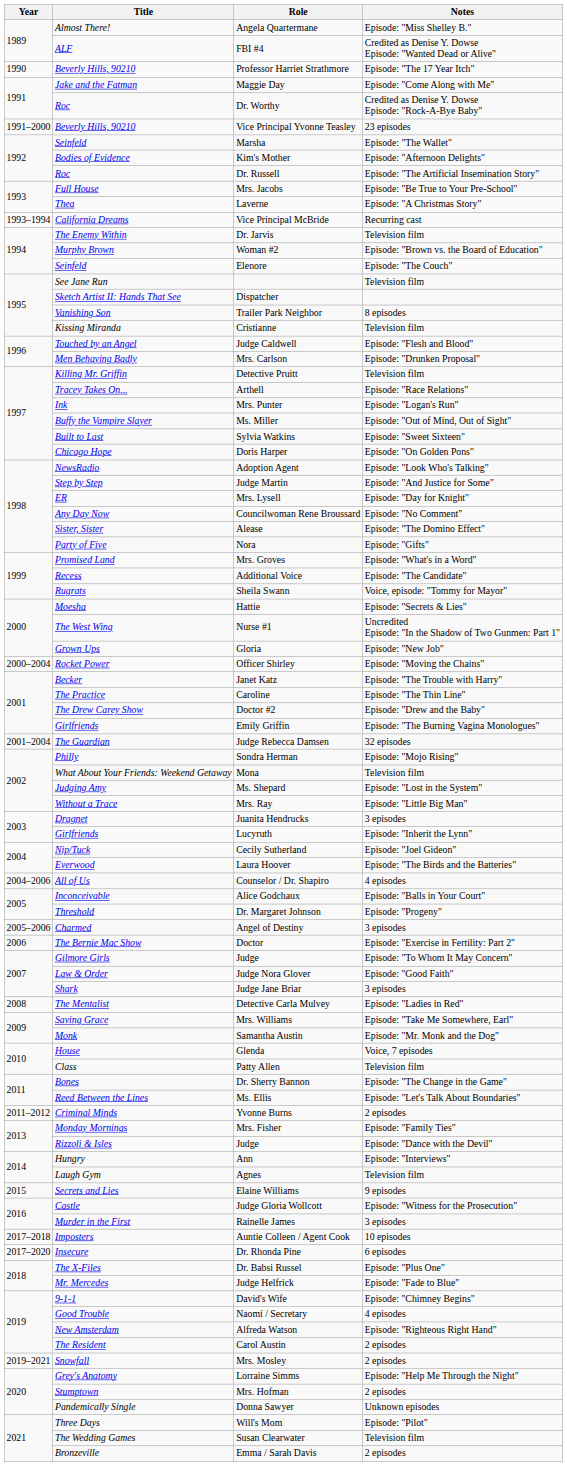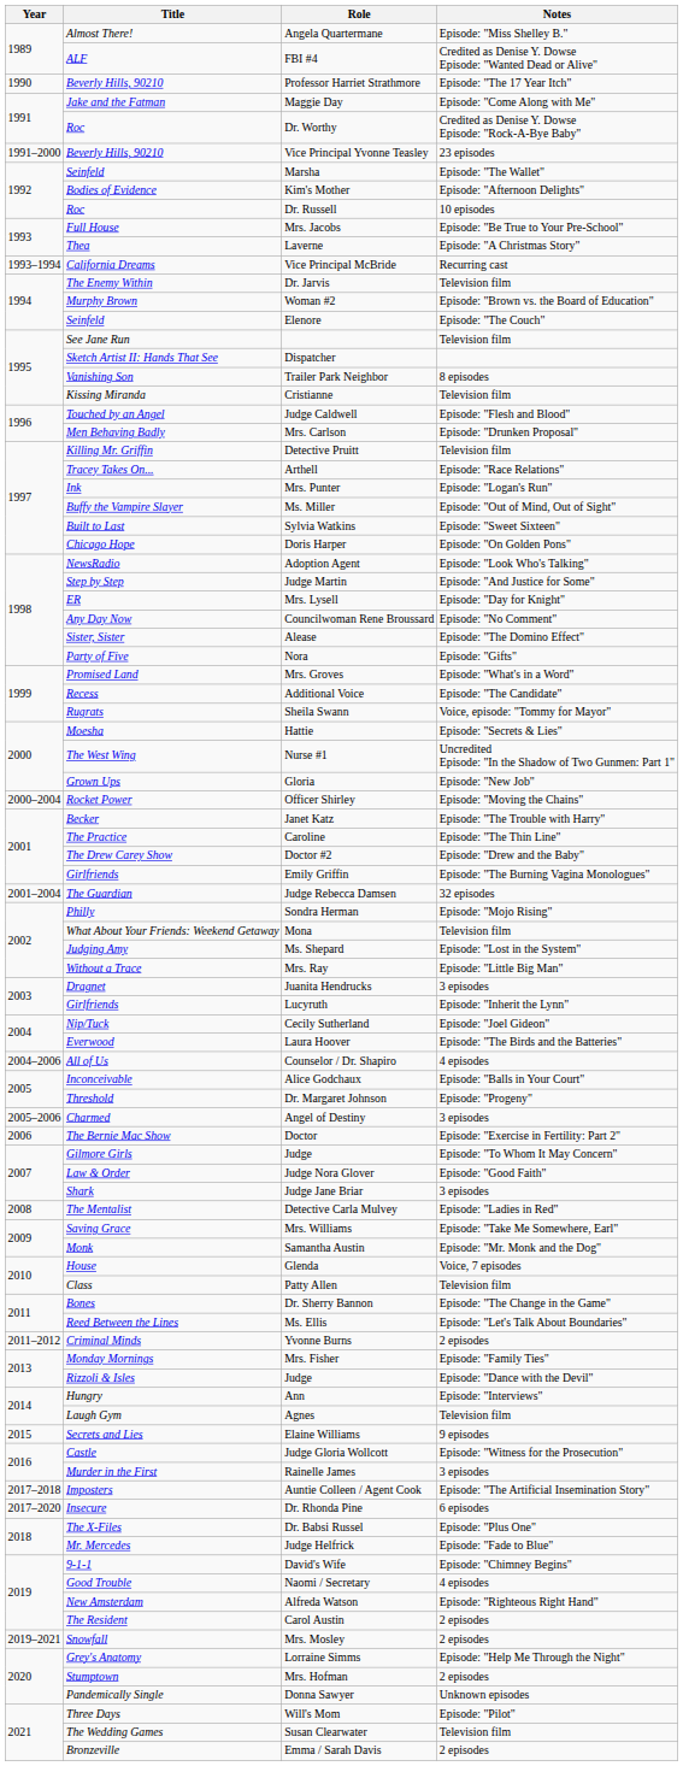Dr. Russell | Notes: Episode: "The Artificial Insemination Story" -> 10 episodes
Auntie Colleen / Agent Cook | Notes: 10 episodes -> Episode: "The Artificial Insemination Story"
